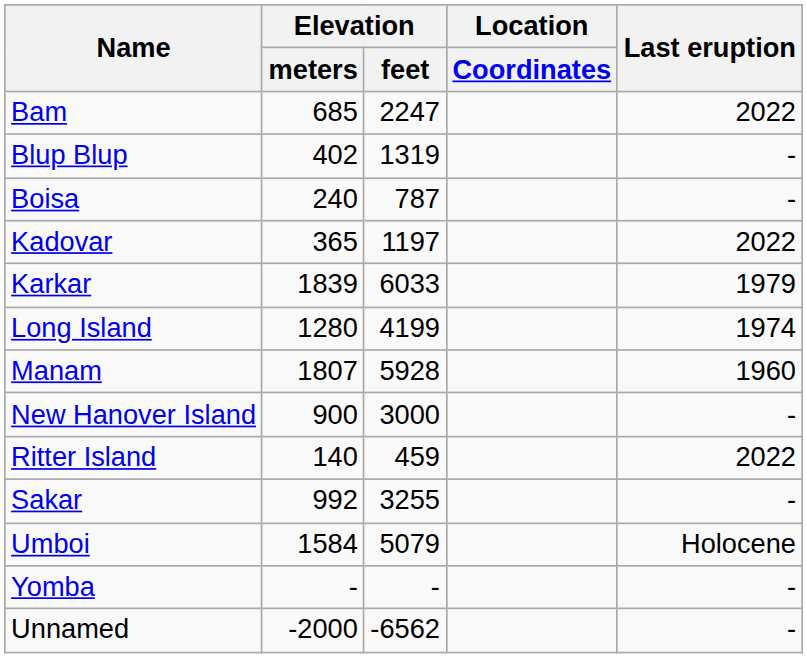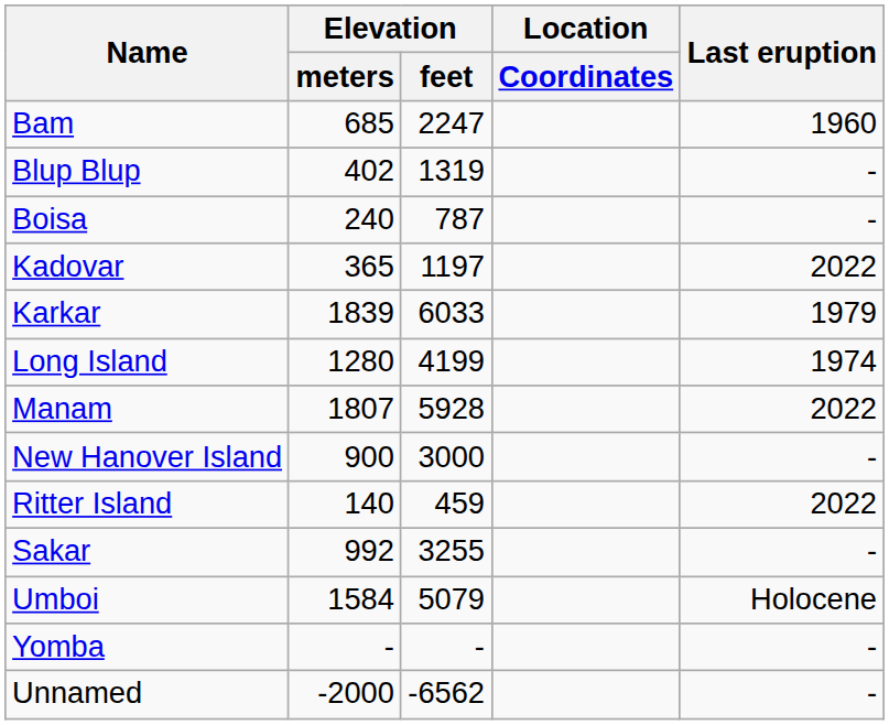Bam | Last eruption: 2022 -> 1960
Manam | Last eruption: 1960 -> 2022
